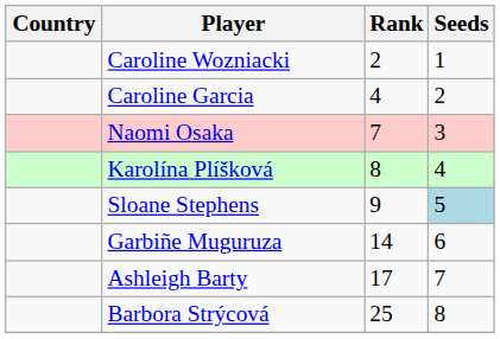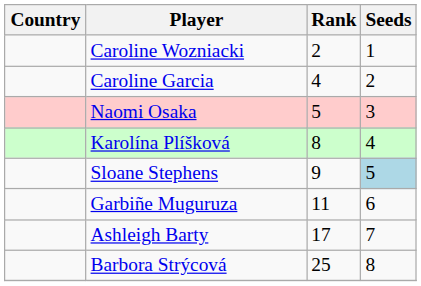Naomi Osaka | Rank: 7 -> 5
Garbiñe Muguruza | Rank: 14 -> 11
